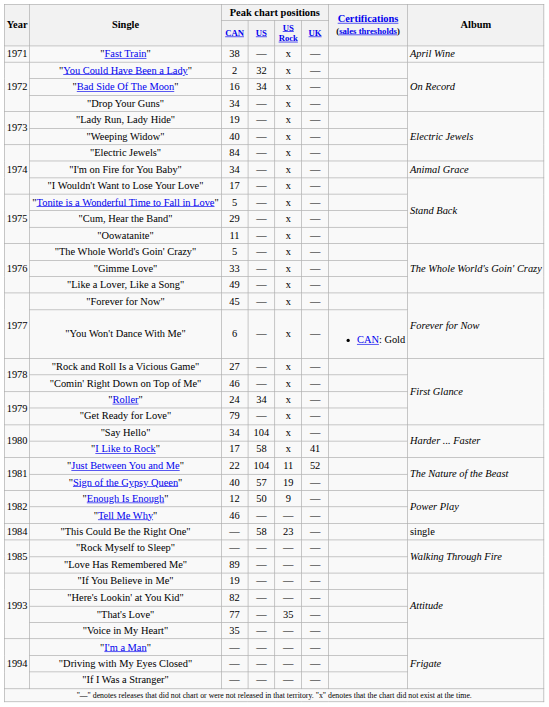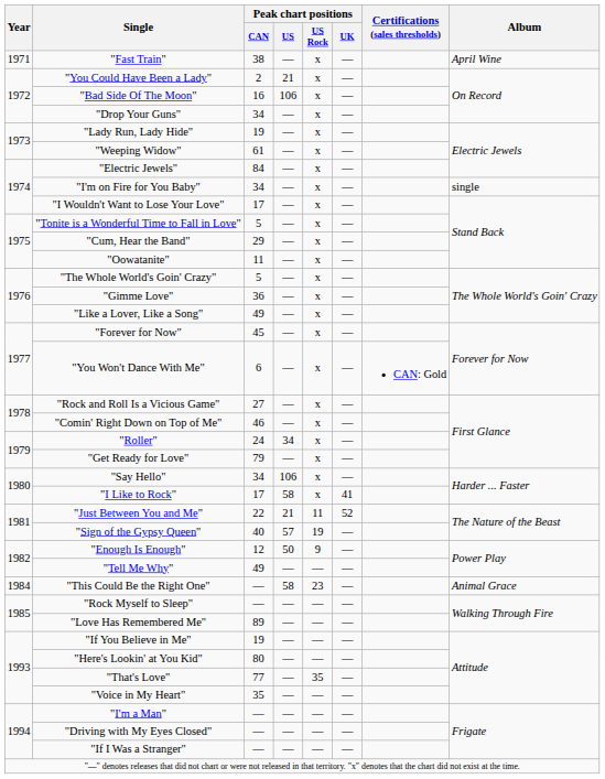"You Could Have Been a Lady" | Peak chart positions / US: 32 -> 21
"Bad Side Of The Moon" | Peak chart positions / US: 34 -> 106
"Weeping Widow" | Peak chart positions / CAN: 40 -> 61
"I'm on Fire for You Baby" | Album: Animal Grace -> single
"Gimme Love" | Peak chart positions / CAN: 33 -> 36
"Say Hello" | Peak chart positions / US: 104 -> 106
"Just Between You and Me" | Peak chart positions / US: 104 -> 21
"Tell Me Why" | Peak chart positions / CAN: 46 -> 49
"This Could Be the Right One" | Album: single -> Animal Grace
"Here's Lookin' at You Kid" | Peak chart positions / CAN: 82 -> 80
